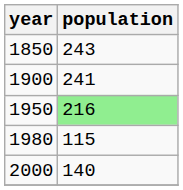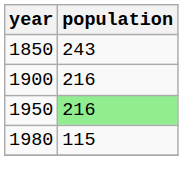1900 | population: 241 -> 216
- row: 2000 | 140
